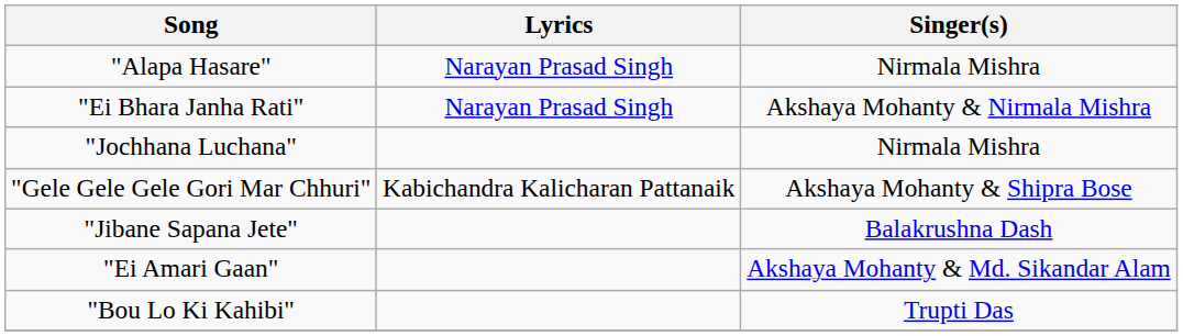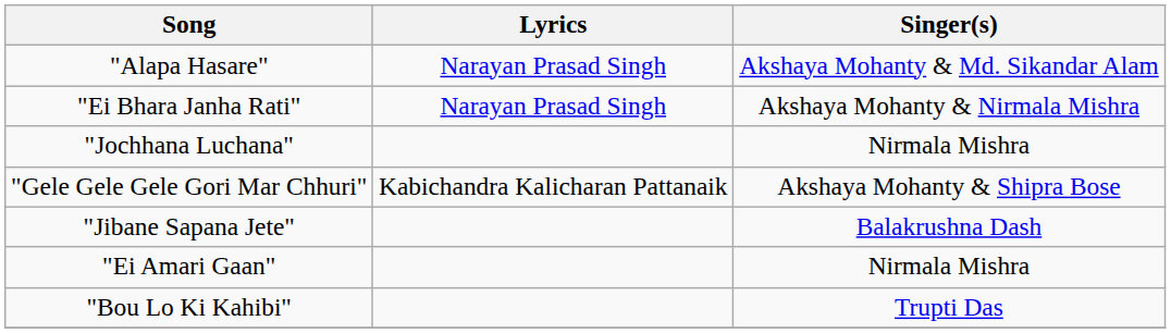"Alapa Hasare" | Singer(s): Nirmala Mishra -> Akshaya Mohanty & Md. Sikandar Alam
"Ei Amari Gaan" | Singer(s): Akshaya Mohanty & Md. Sikandar Alam -> Nirmala Mishra
